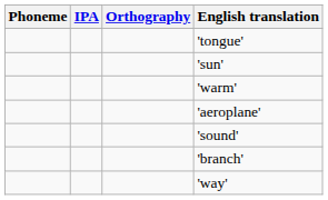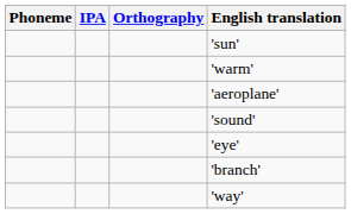- row: 'tongue'
+ row: 'eye'
